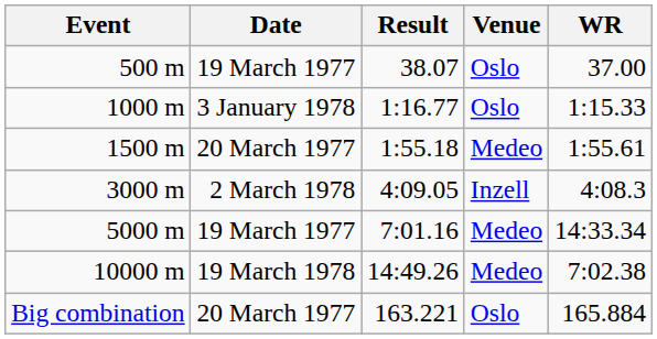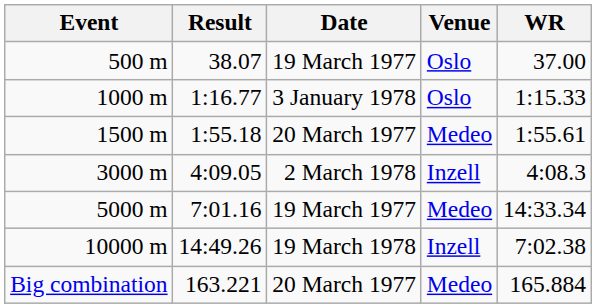columns swapped: Result <-> Date
10000 m | Venue: Medeo -> Inzell
Big combination | Venue: Oslo -> Medeo
